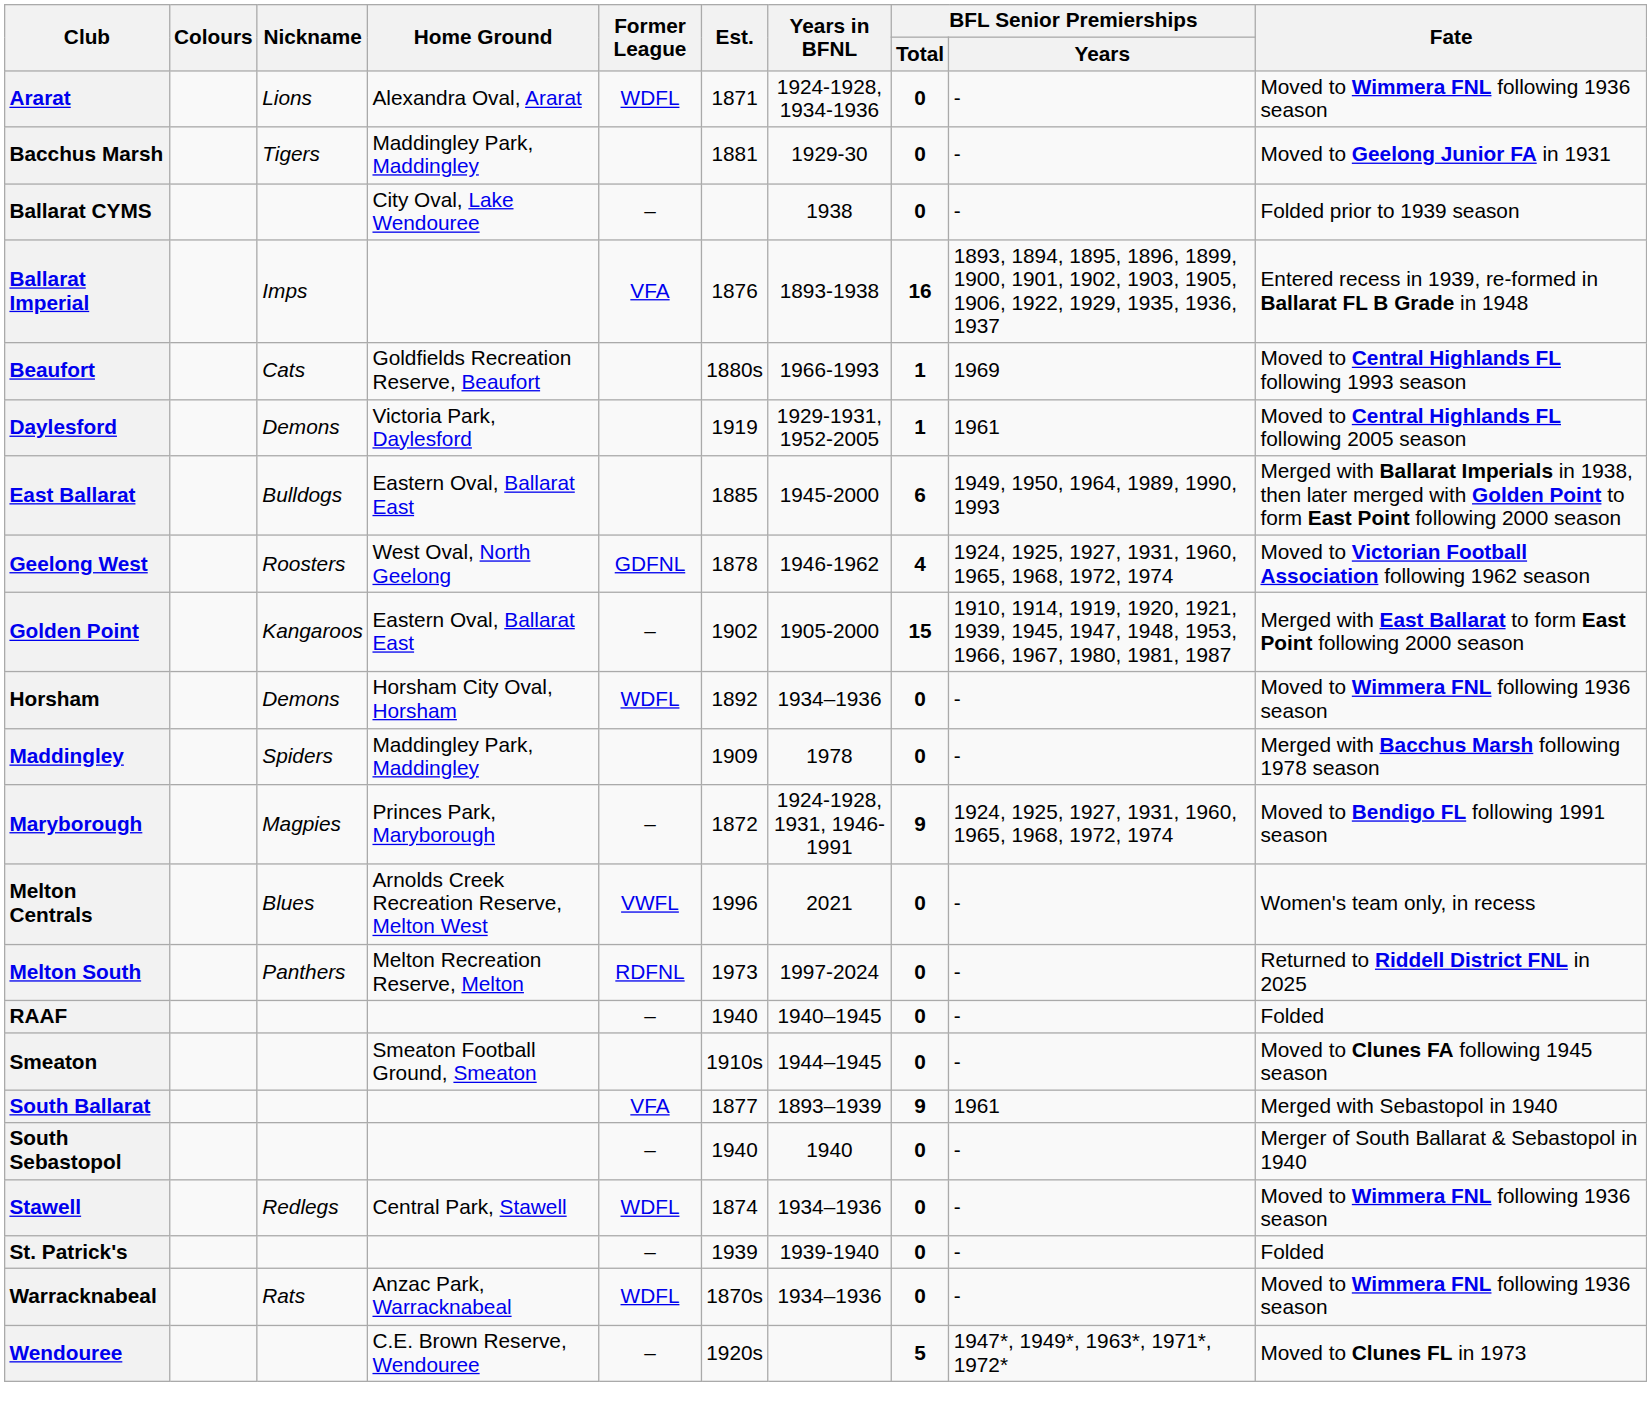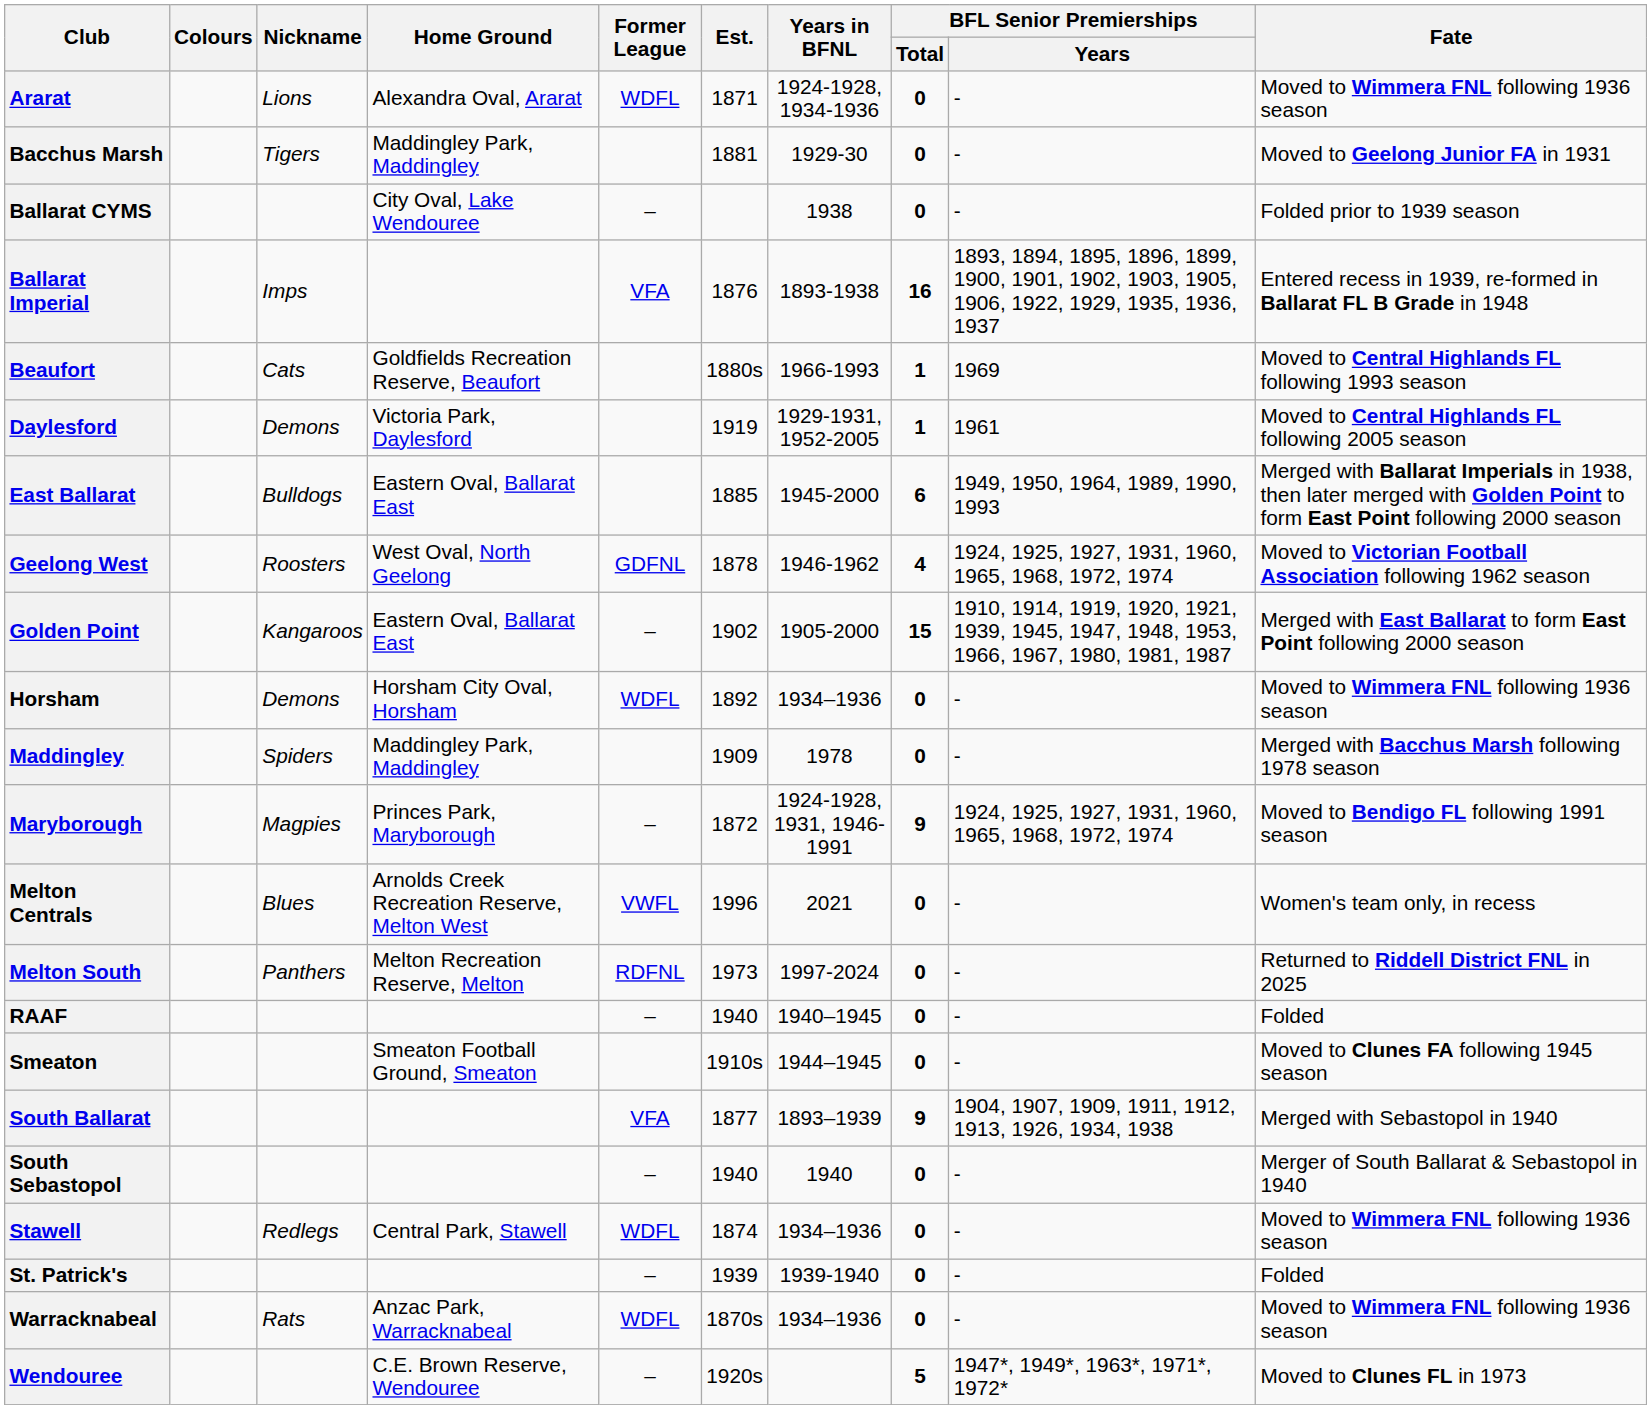South Ballarat | BFL Senior Premierships / Years: 1961 -> 1904, 1907, 1909, 1911, 1912, 1913, 1926, 1934, 1938
